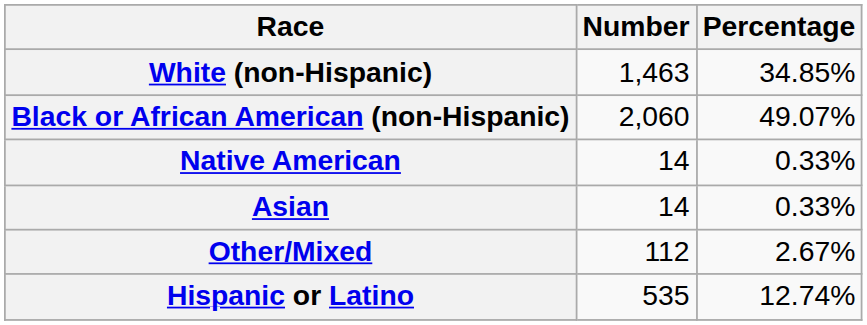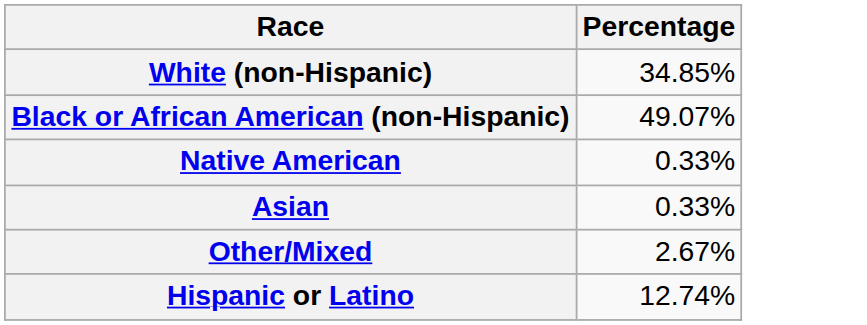- column: Number | 1,463 | 2,060 | 14 | 14 | 112 | 535
